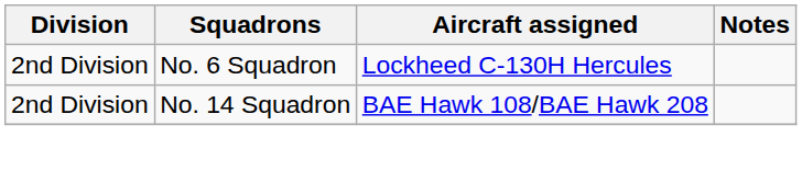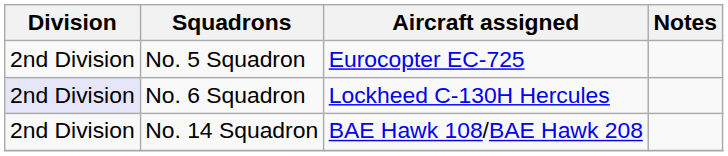+ row: 2nd Division | No. 5 Squadron | Eurocopter EC-725
No. 6 Squadron | Division: no background -> lavender background
